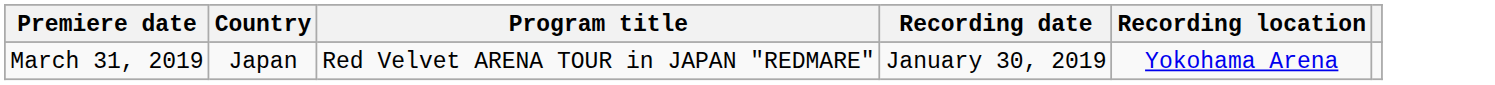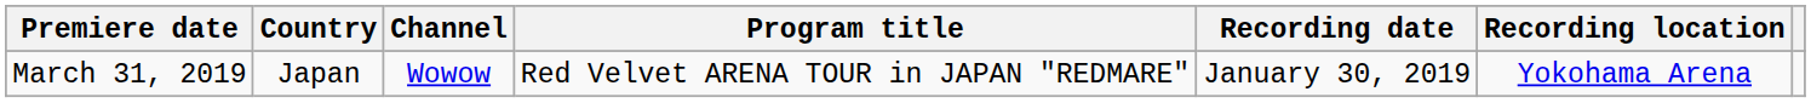+ column: Channel | Wowow
